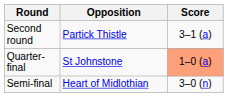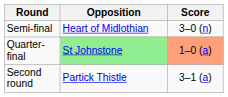rows swapped: Second round <-> Semi-final
Quarter-final | Opposition: no background -> lightgreen background
